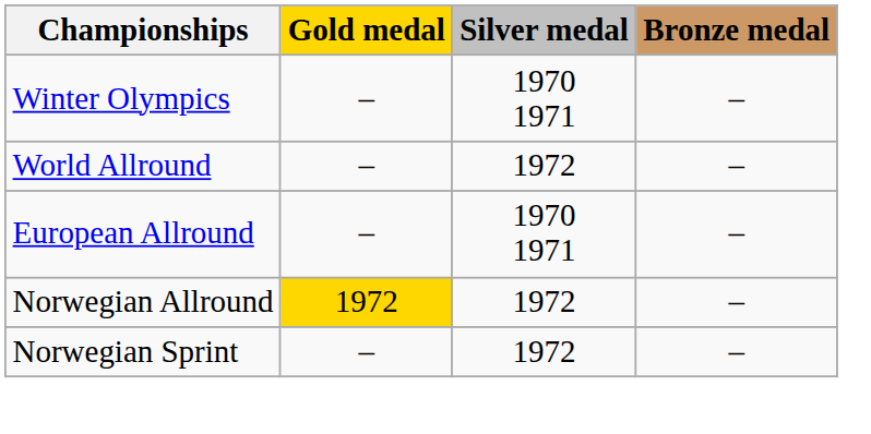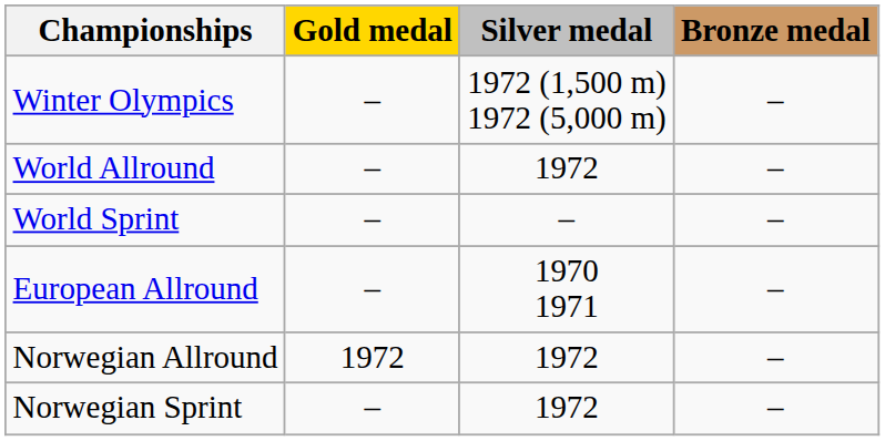Winter Olympics | Silver medal: 1970 1971 -> 1972 (1,500 m) 1972 (5,000 m)
+ row: World Sprint | – | – | –
Norwegian Allround | Gold medal: gold background -> no background
